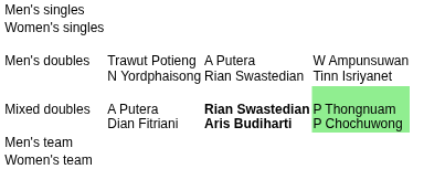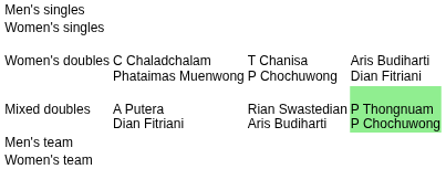- row: Men's doubles | Trawut Potieng N Yordphaisong | A Putera Rian Swastedian | W Ampunsuwan Tinn Isriyanet
+ row: Women's doubles | C Chaladchalam Phataimas Muenwong | T Chanisa P Chochuwong | Aris Budiharti Dian Fitriani
Mixed doubles | column 3: bold -> normal
